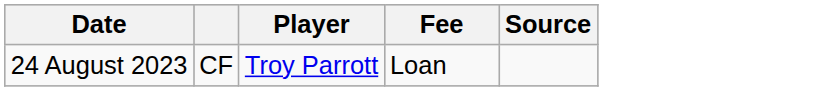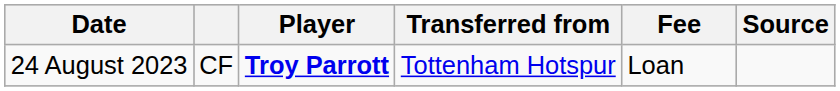+ column: Transferred from | Tottenham Hotspur
24 August 2023 | Player: normal -> bold
